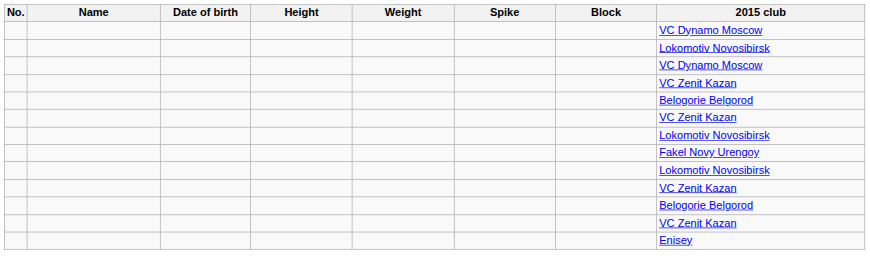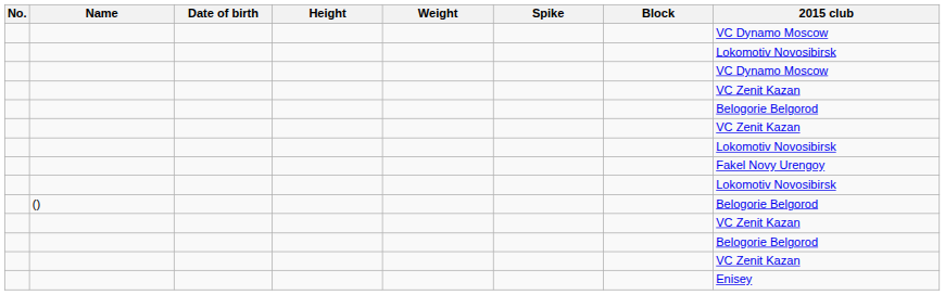+ row: () | Belogorie Belgorod
